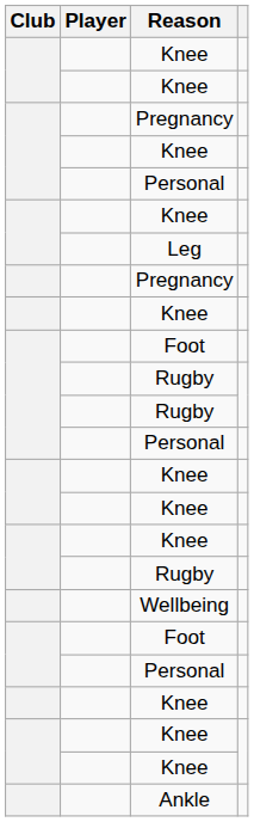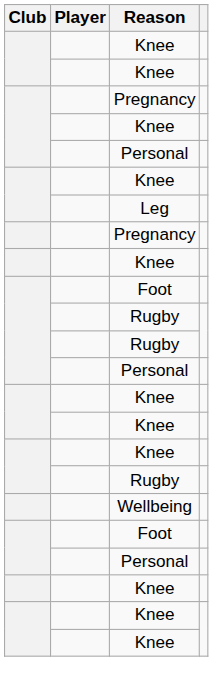- row: Ankle
